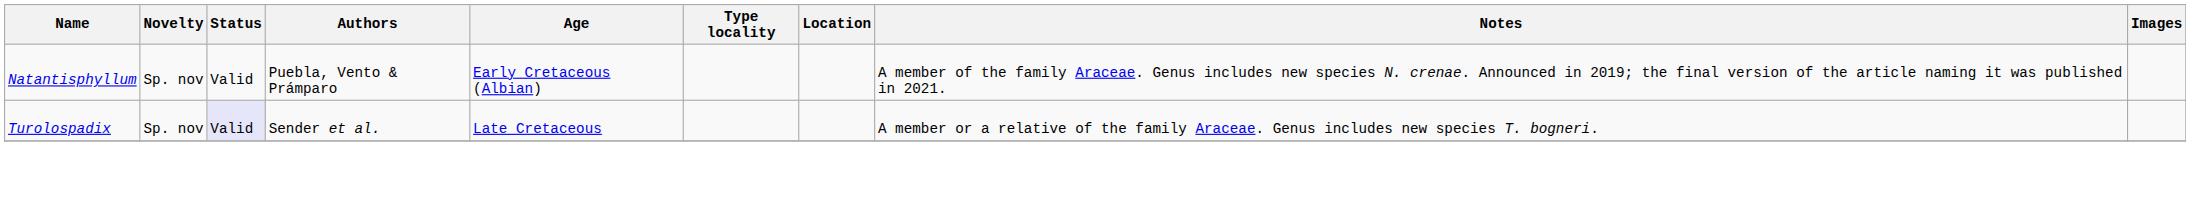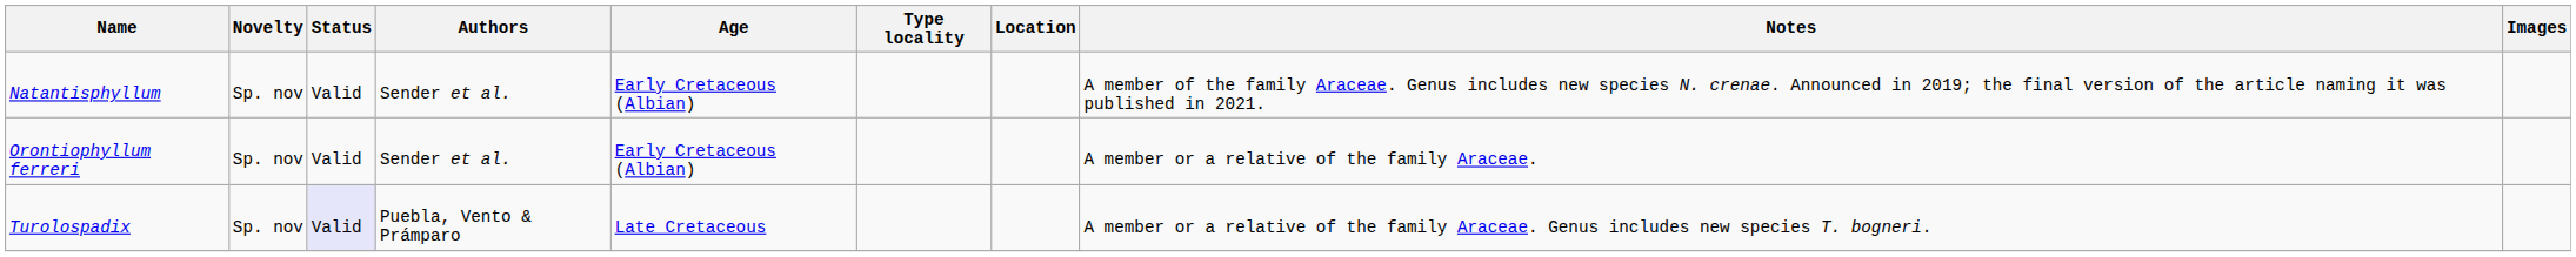Natantisphyllum | Authors: Puebla, Vento & Prámparo -> Sender et al.
+ row: Orontiophyllum ferreri | Sp. nov | Valid | Sender et al. | Early Cretaceous (Albian) | A member or a relative of the family Araceae.
Turolospadix | Authors: Sender et al. -> Puebla, Vento & Prámparo
